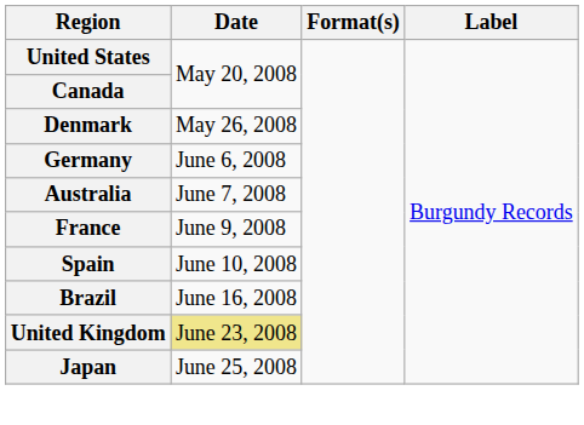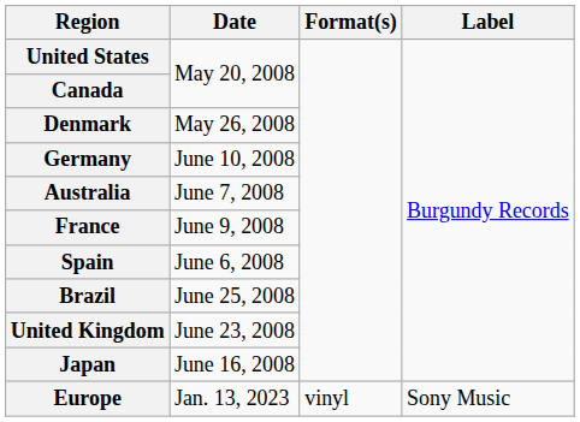Germany | Date: June 6, 2008 -> June 10, 2008
Spain | Date: June 10, 2008 -> June 6, 2008
Brazil | Date: June 16, 2008 -> June 25, 2008
United Kingdom | Date: khaki background -> no background
Japan | Date: June 25, 2008 -> June 16, 2008
+ row: Europe | Jan. 13, 2023 | vinyl | Sony Music
